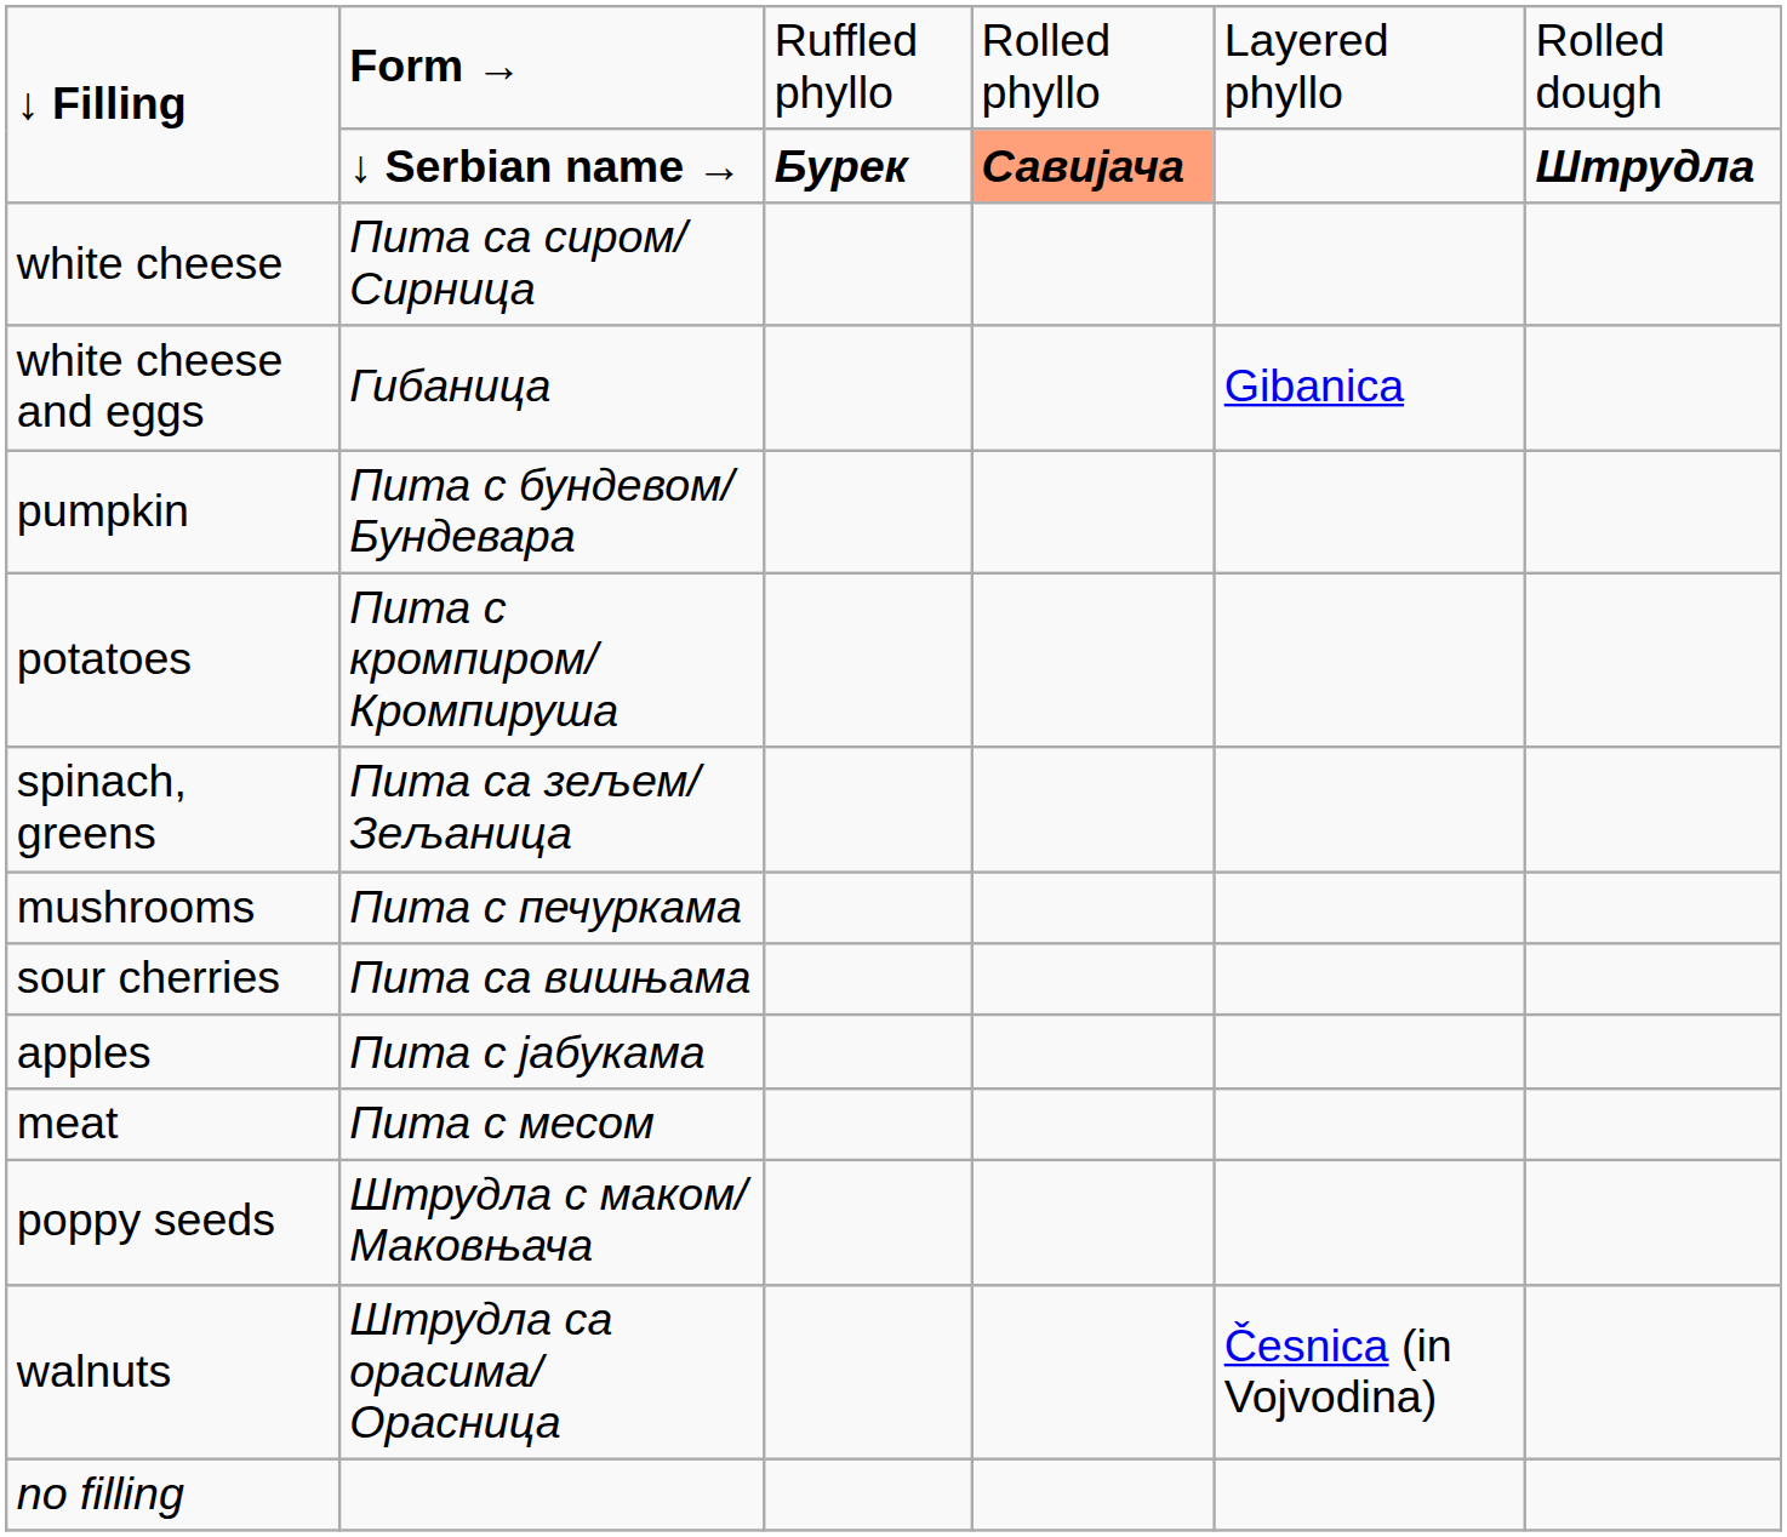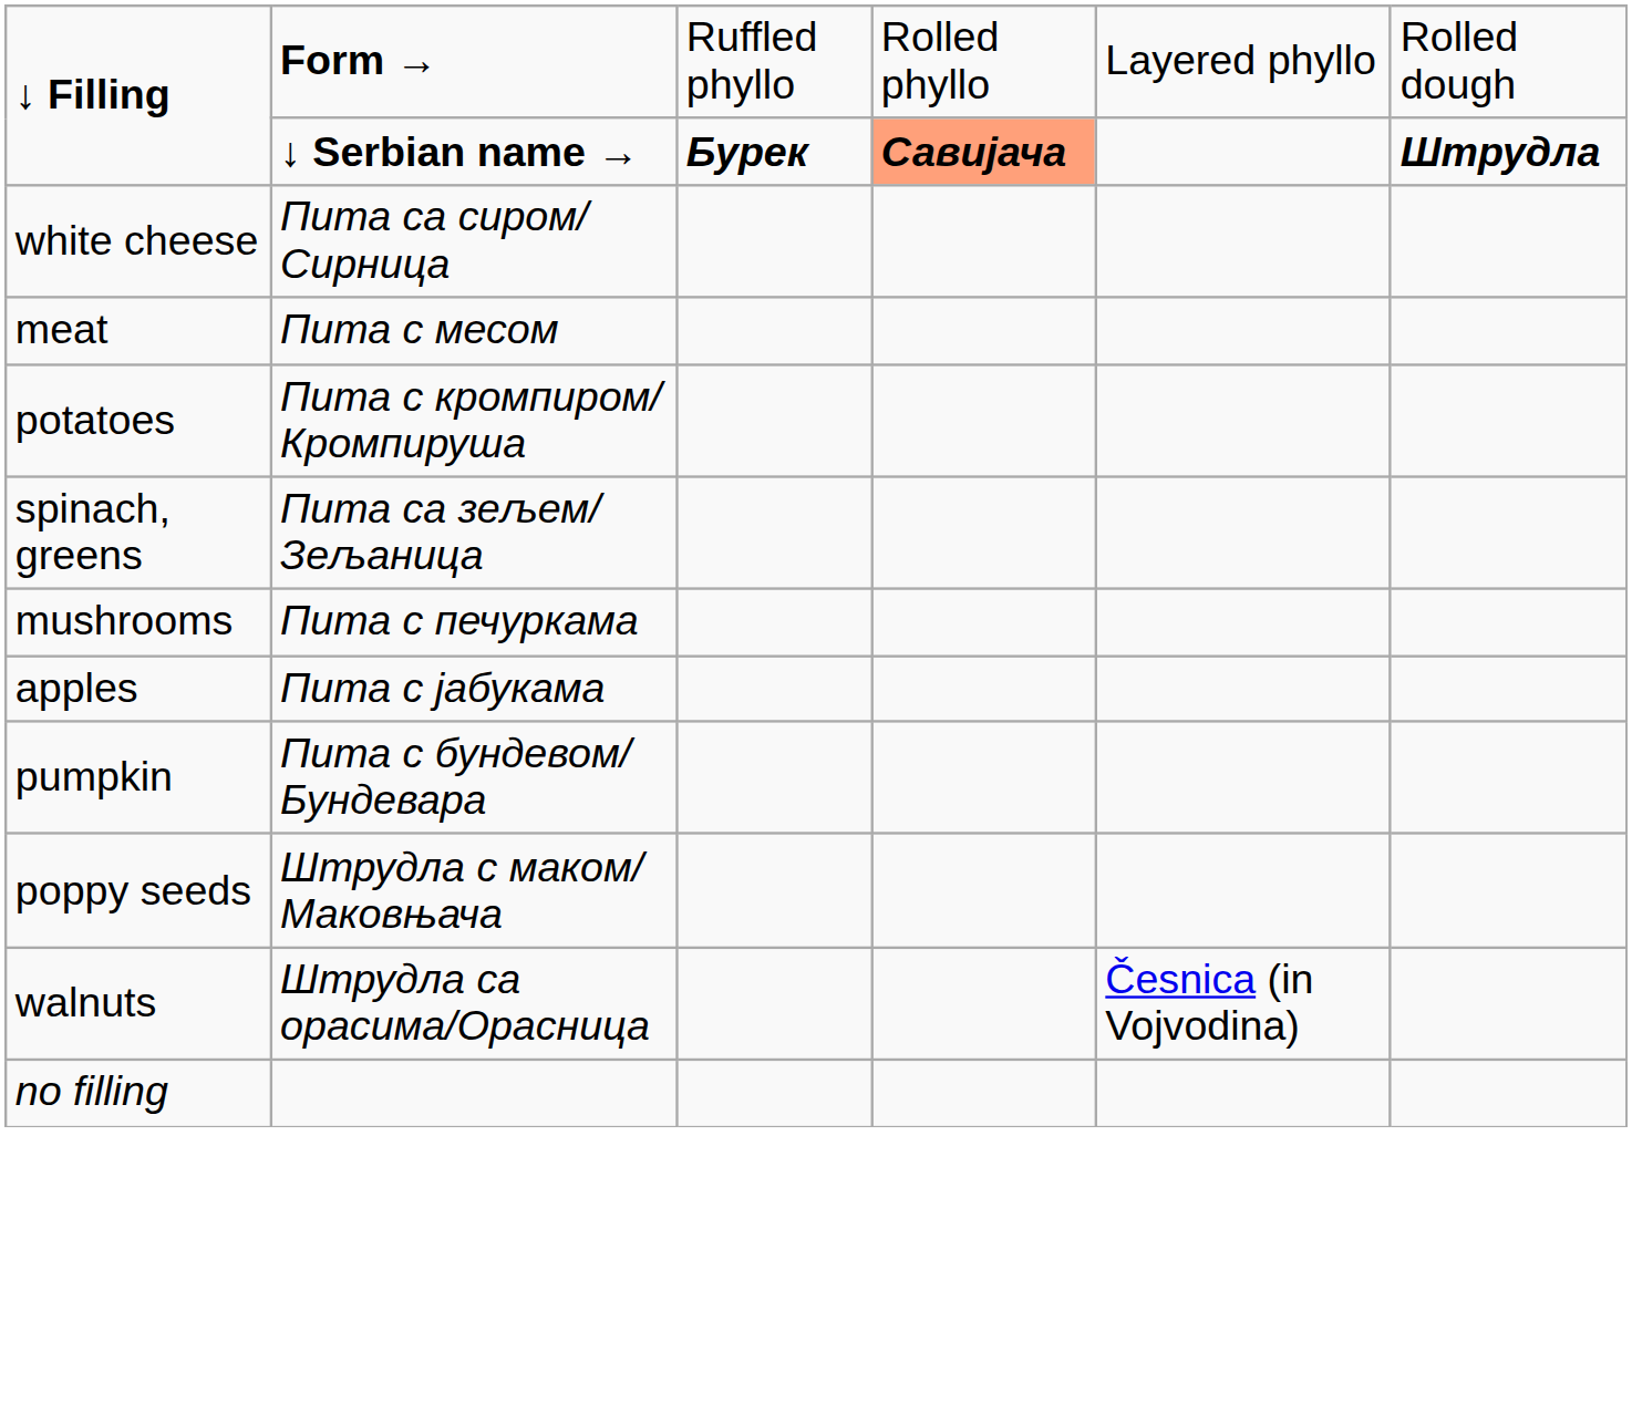- row: white cheese and eggs | Гибаница | Gibanica
rows swapped: meat <-> pumpkin
- row: sour cherries | Пита са вишњама
